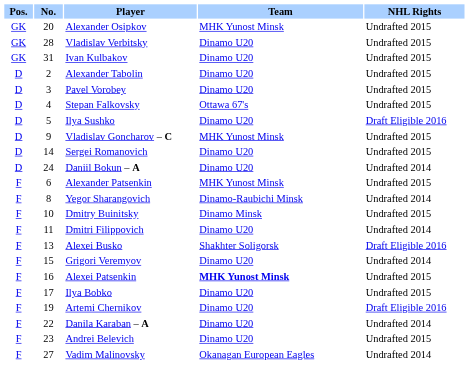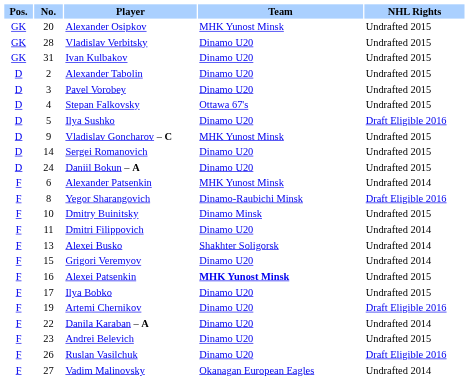Daniil Bokun – A | NHL Rights: Undrafted 2014 -> Undrafted 2015
Alexander Patsenkin | NHL Rights: Undrafted 2015 -> Undrafted 2014
Yegor Sharangovich | NHL Rights: Undrafted 2014 -> Draft Eligible 2016
Alexei Busko | NHL Rights: Draft Eligible 2016 -> Undrafted 2014
+ row: F | 26 | Ruslan Vasilchuk | Dinamo U20 | Draft Eligible 2016
